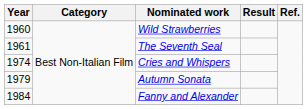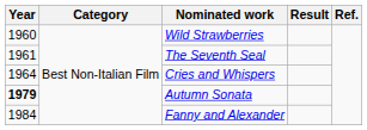Cries and Whispers | Year: 1974 -> 1964
Autumn Sonata | Year: normal -> bold
